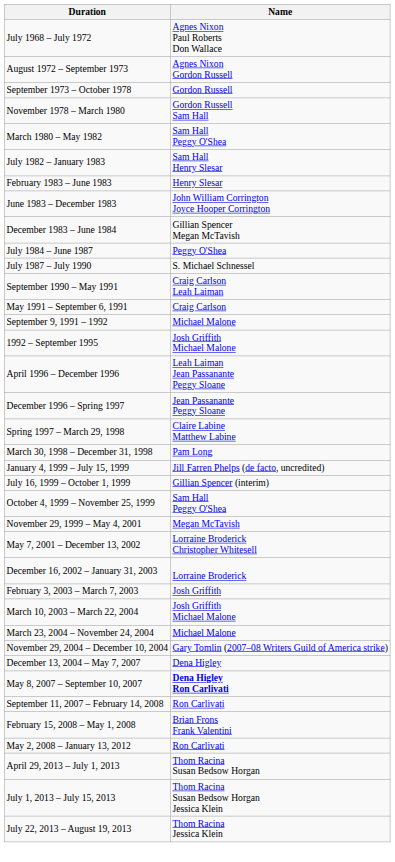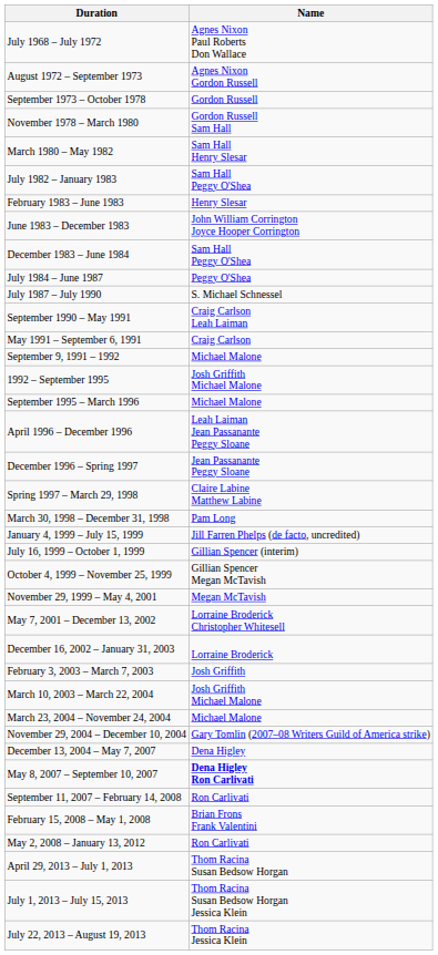March 1980 – May 1982 | Name: Sam Hall Peggy O'Shea -> Sam Hall Henry Slesar
July 1982 – January 1983 | Name: Sam Hall Henry Slesar -> Sam Hall Peggy O'Shea
December 1983 – June 1984 | Name: Gillian Spencer Megan McTavish -> Sam Hall Peggy O'Shea
+ row: September 1995 – March 1996 | Michael Malone
October 4, 1999 – November 25, 1999 | Name: Sam Hall Peggy O'Shea -> Gillian Spencer Megan McTavish
